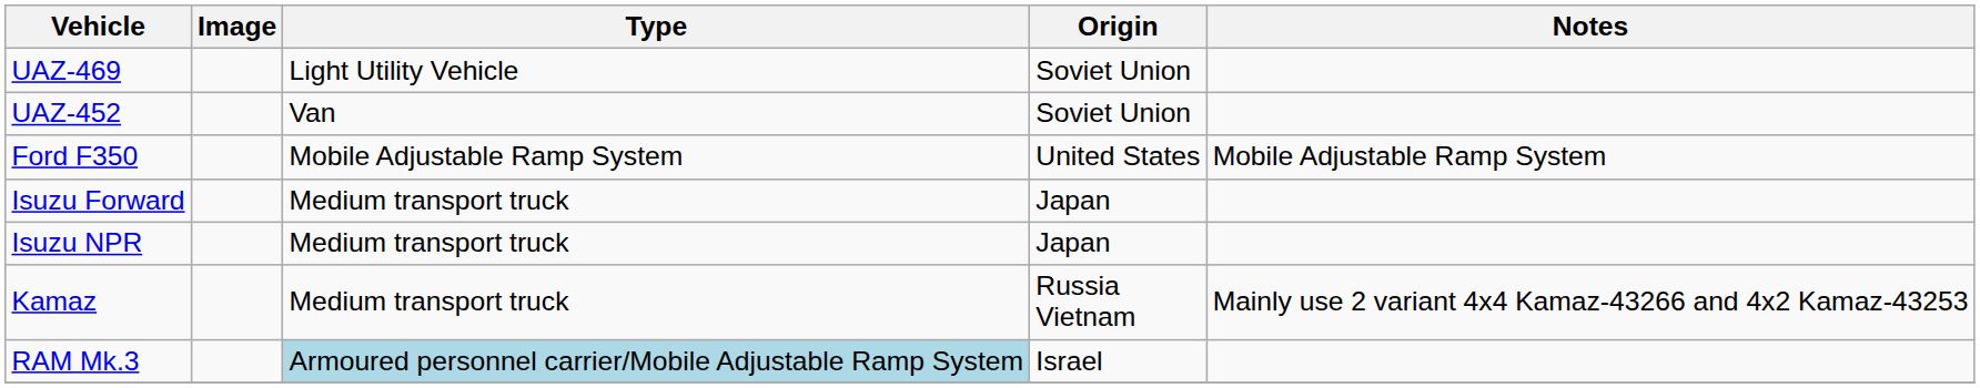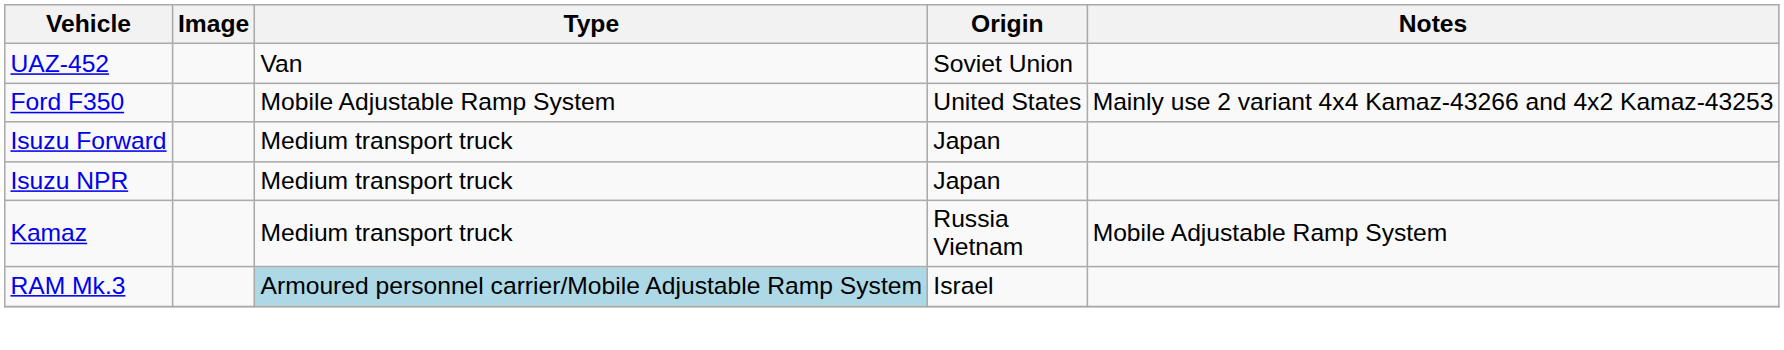- row: UAZ-469 | Light Utility Vehicle | Soviet Union
Ford F350 | Notes: Mobile Adjustable Ramp System -> Mainly use 2 variant 4x4 Kamaz-43266 and 4x2 Kamaz-43253
Kamaz | Notes: Mainly use 2 variant 4x4 Kamaz-43266 and 4x2 Kamaz-43253 -> Mobile Adjustable Ramp System
